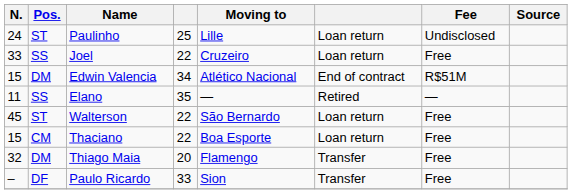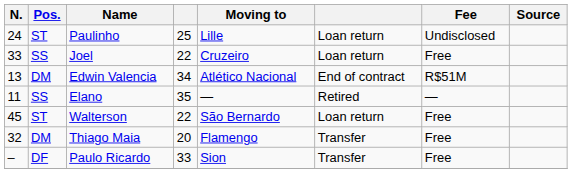Edwin Valencia | N.: 15 -> 13
- row: 15 | CM | Thaciano | 22 | Boa Esporte | Loan return | Free
